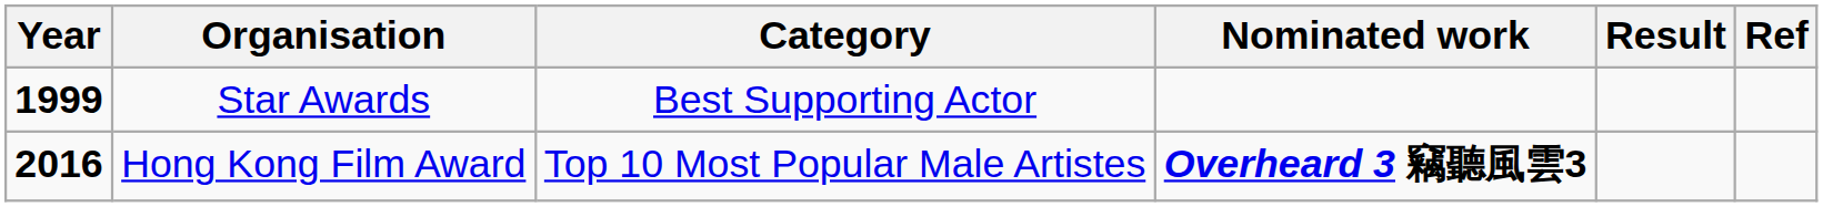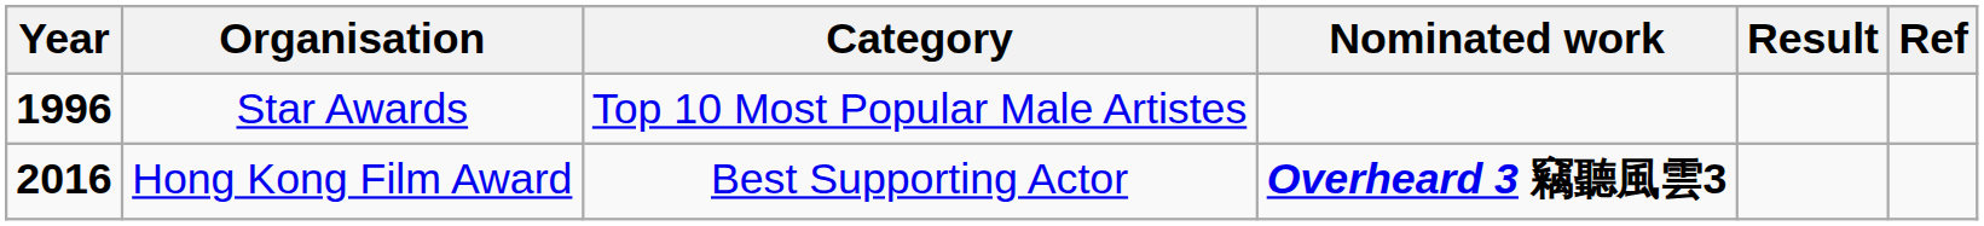Star Awards | Year: 1999 -> 1996
Star Awards | Category: Best Supporting Actor -> Top 10 Most Popular Male Artistes
Hong Kong Film Award | Category: Top 10 Most Popular Male Artistes -> Best Supporting Actor
